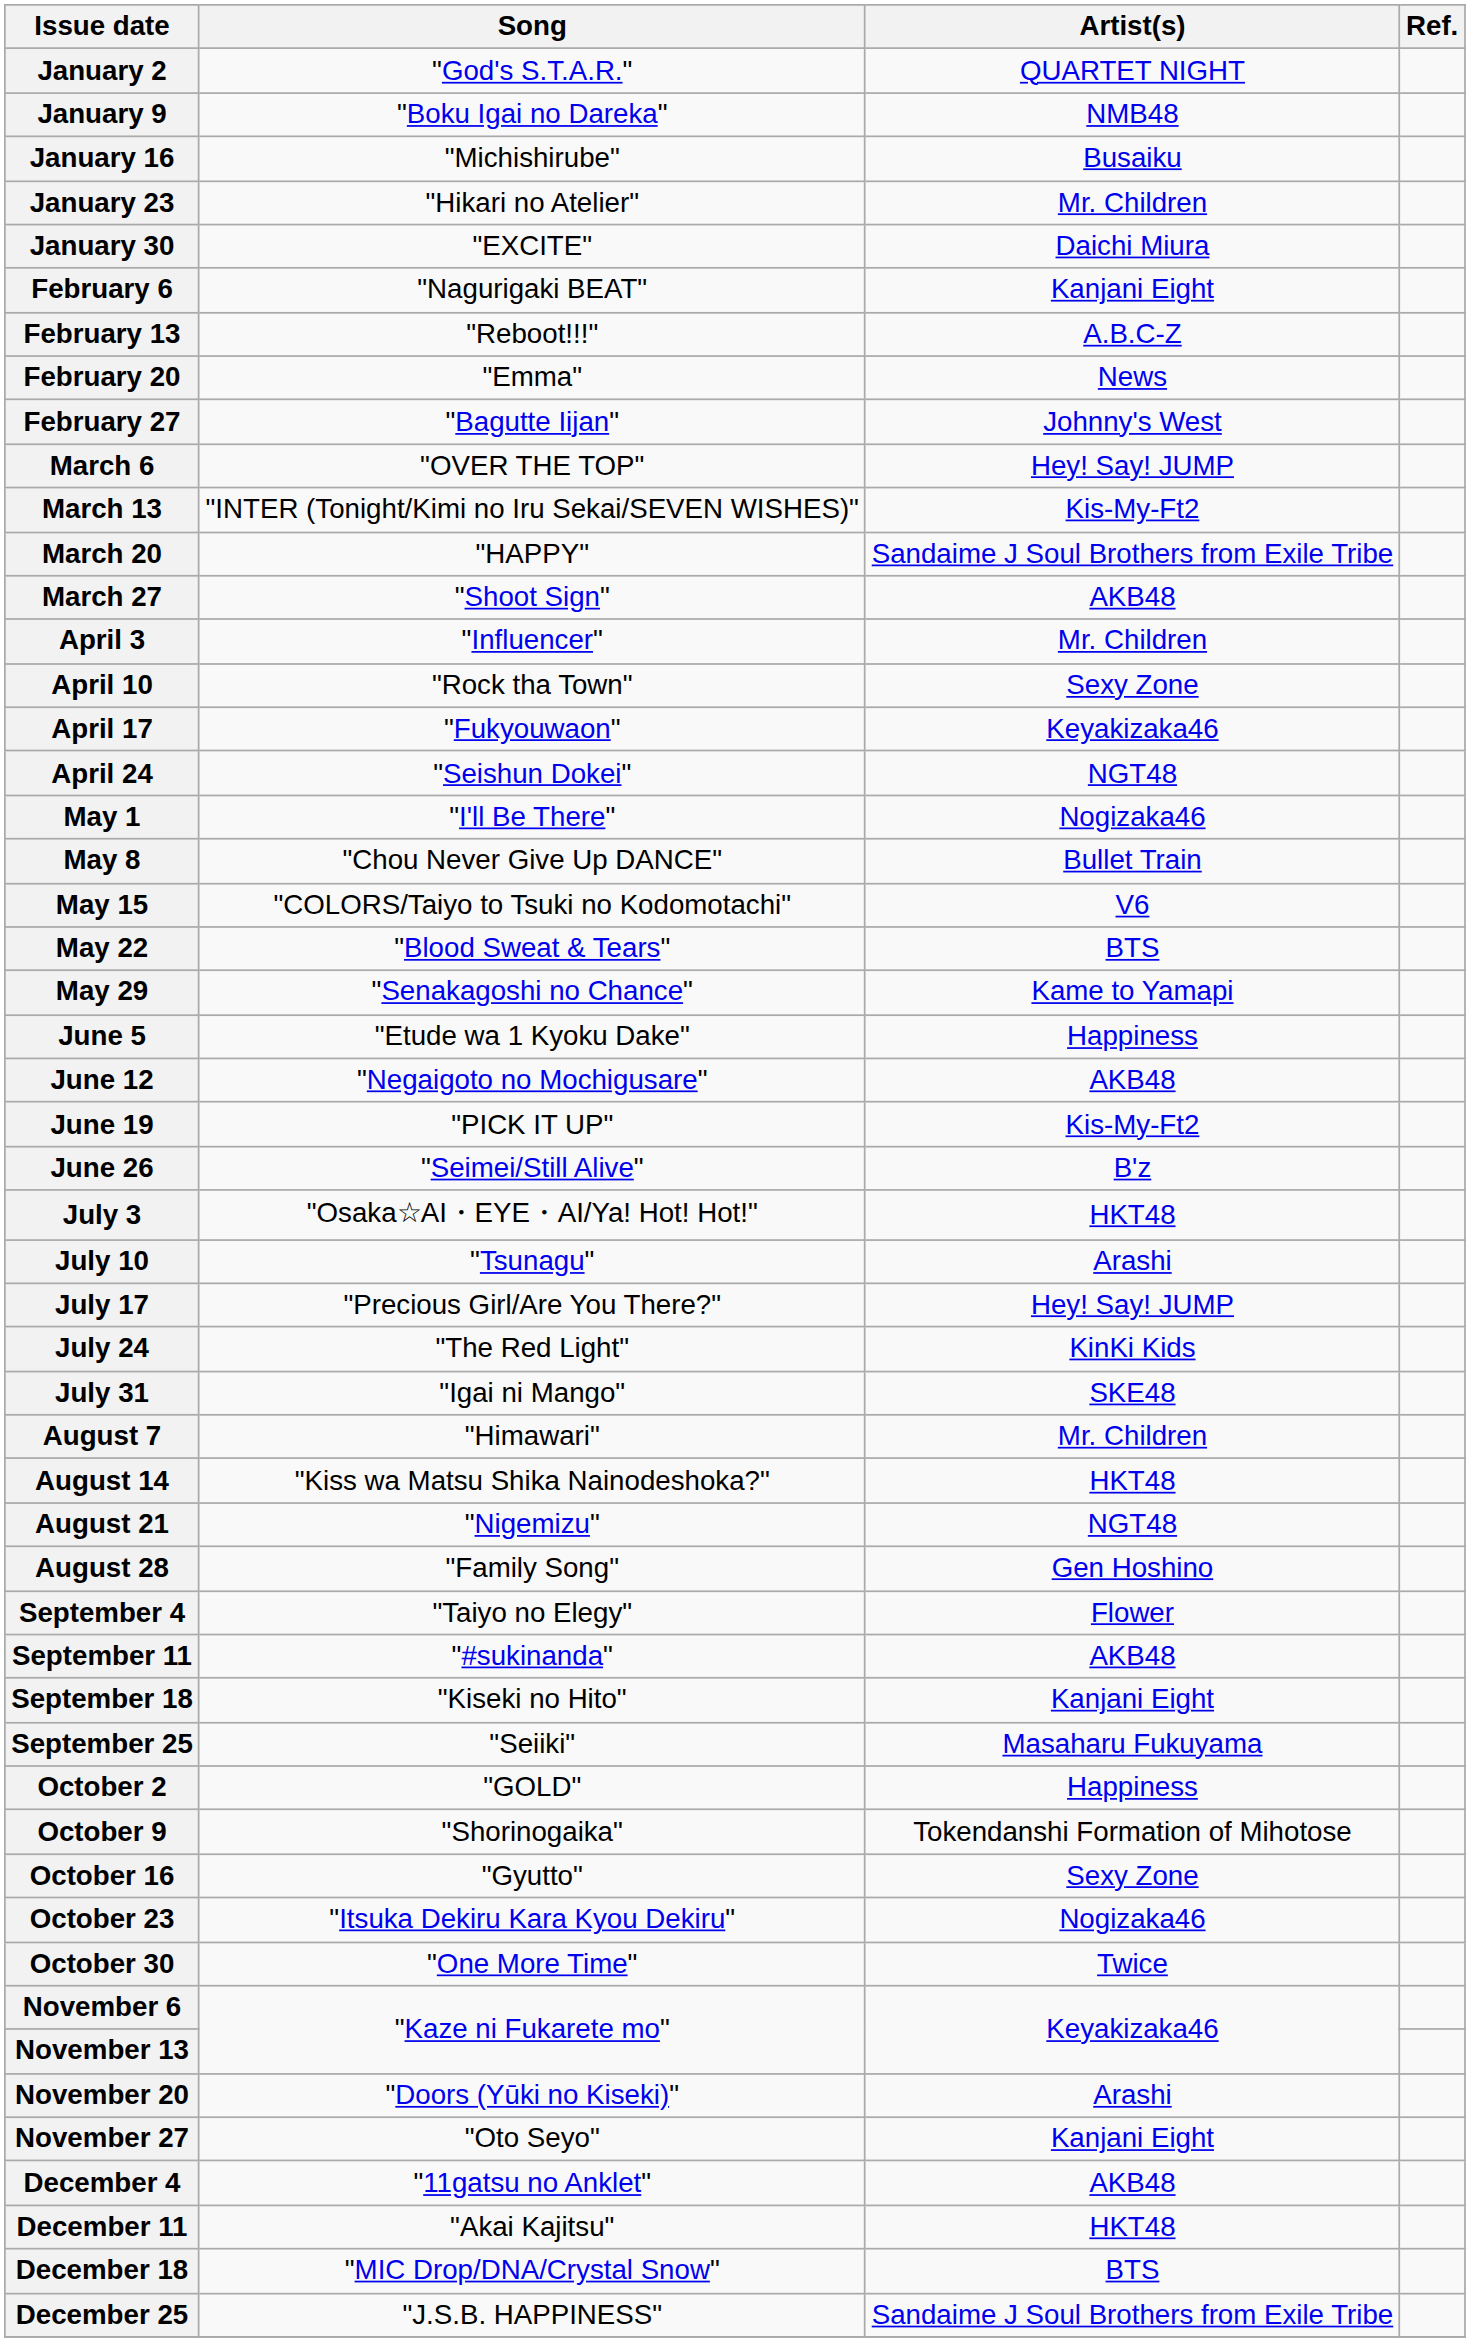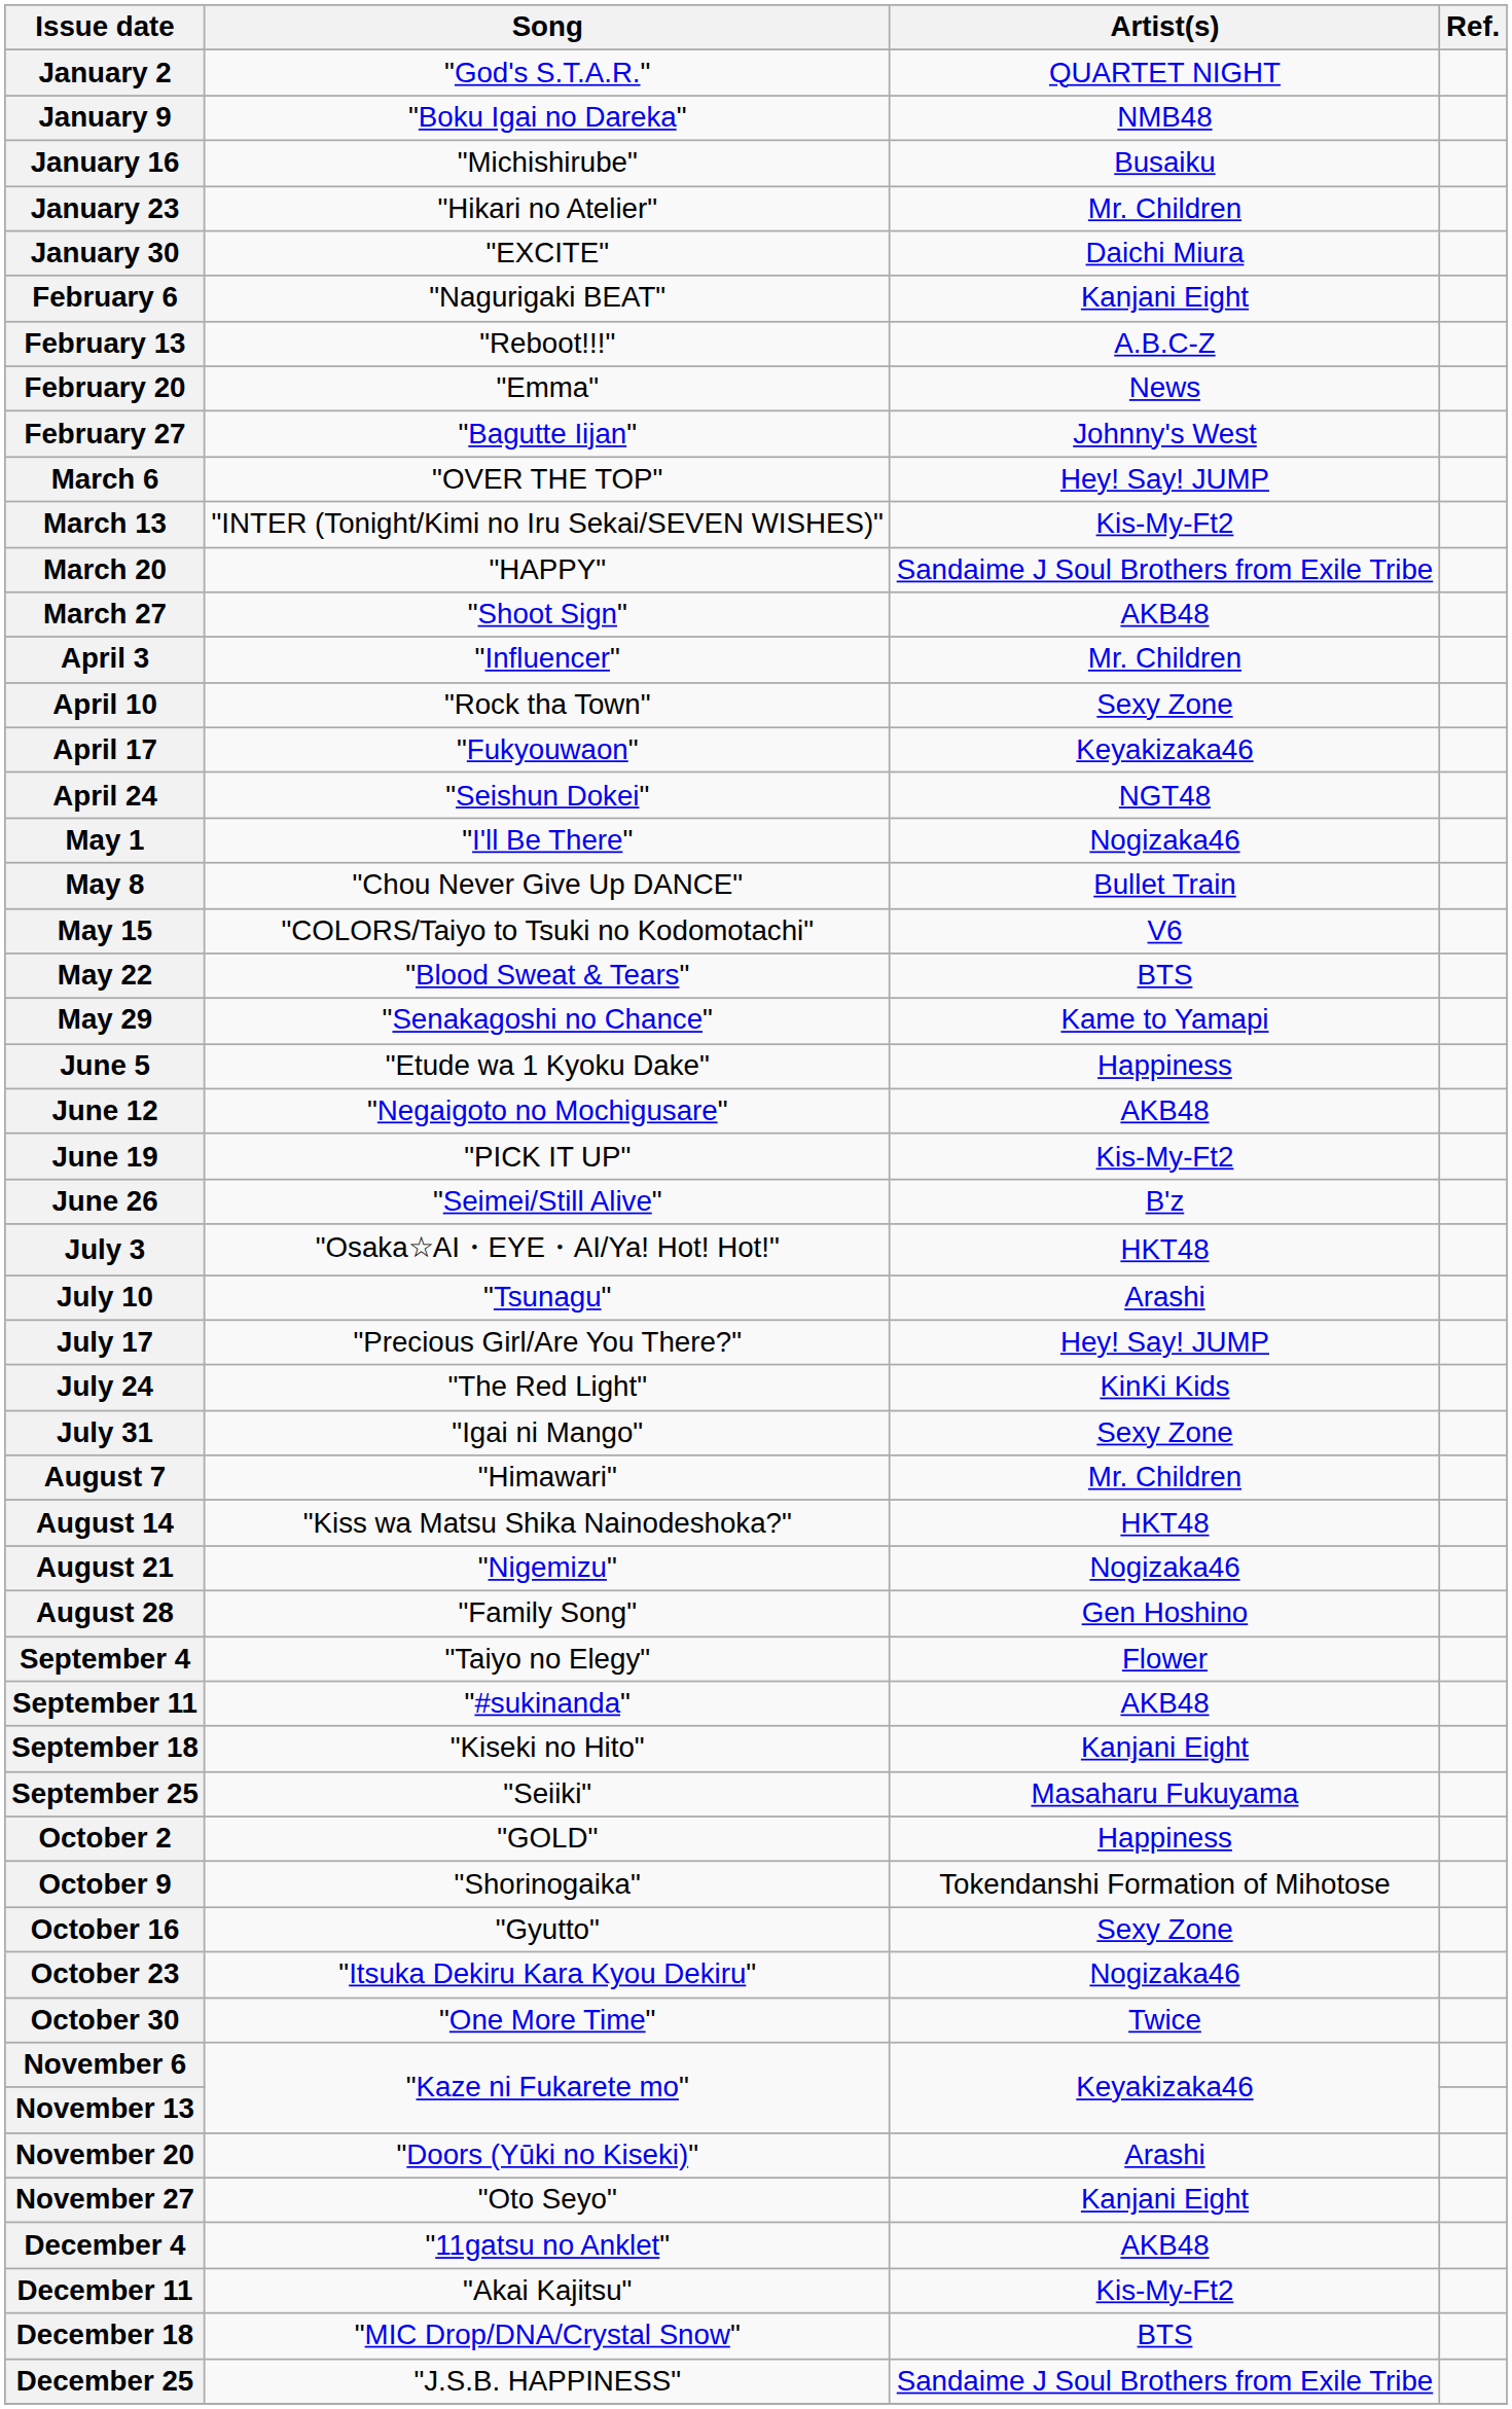July 31 | Artist(s): SKE48 -> Sexy Zone
August 21 | Artist(s): NGT48 -> Nogizaka46
December 11 | Artist(s): HKT48 -> Kis-My-Ft2
